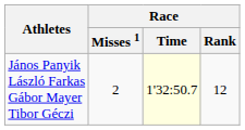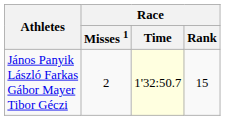János Panyik László Farkas Gábor Mayer Tibor Géczi | Race / Rank: 12 -> 15
